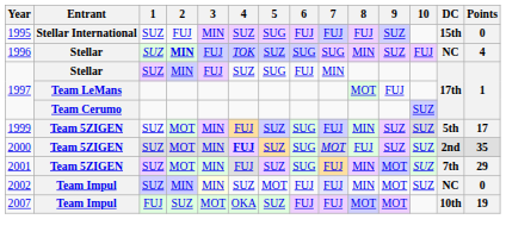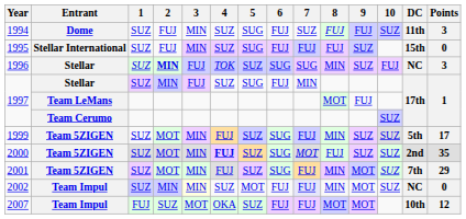+ row: 1994 | Dome | SUZ | FUJ | MIN | SUZ | SUG | FUJ | SUZ | FUJ | FUJ | SUZ | 11th | 3
1996 | Points: 4 -> 3
2007 | Points: 19 -> 12
